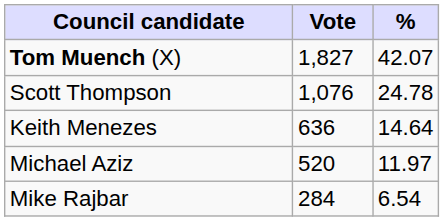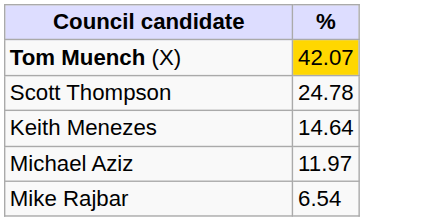- column: Vote | 1,827 | 1,076 | 636 | 520 | 284
Tom Muench (X) | %: no background -> gold background
